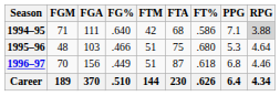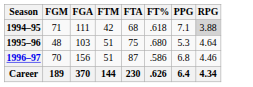- column: FG% | .640 | .466 | .449 | .510
1994–95 | FT%: .586 -> .618
1996–97 | FT%: .618 -> .586
